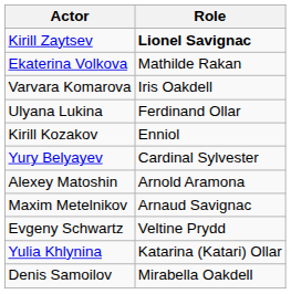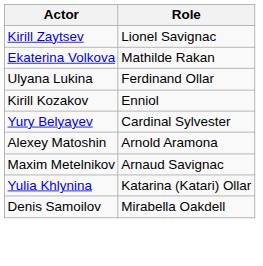Kirill Zaytsev | Role: bold -> normal
- row: Varvara Komarova | Iris Oakdell
- row: Evgeny Schwartz | Veltine Prydd
